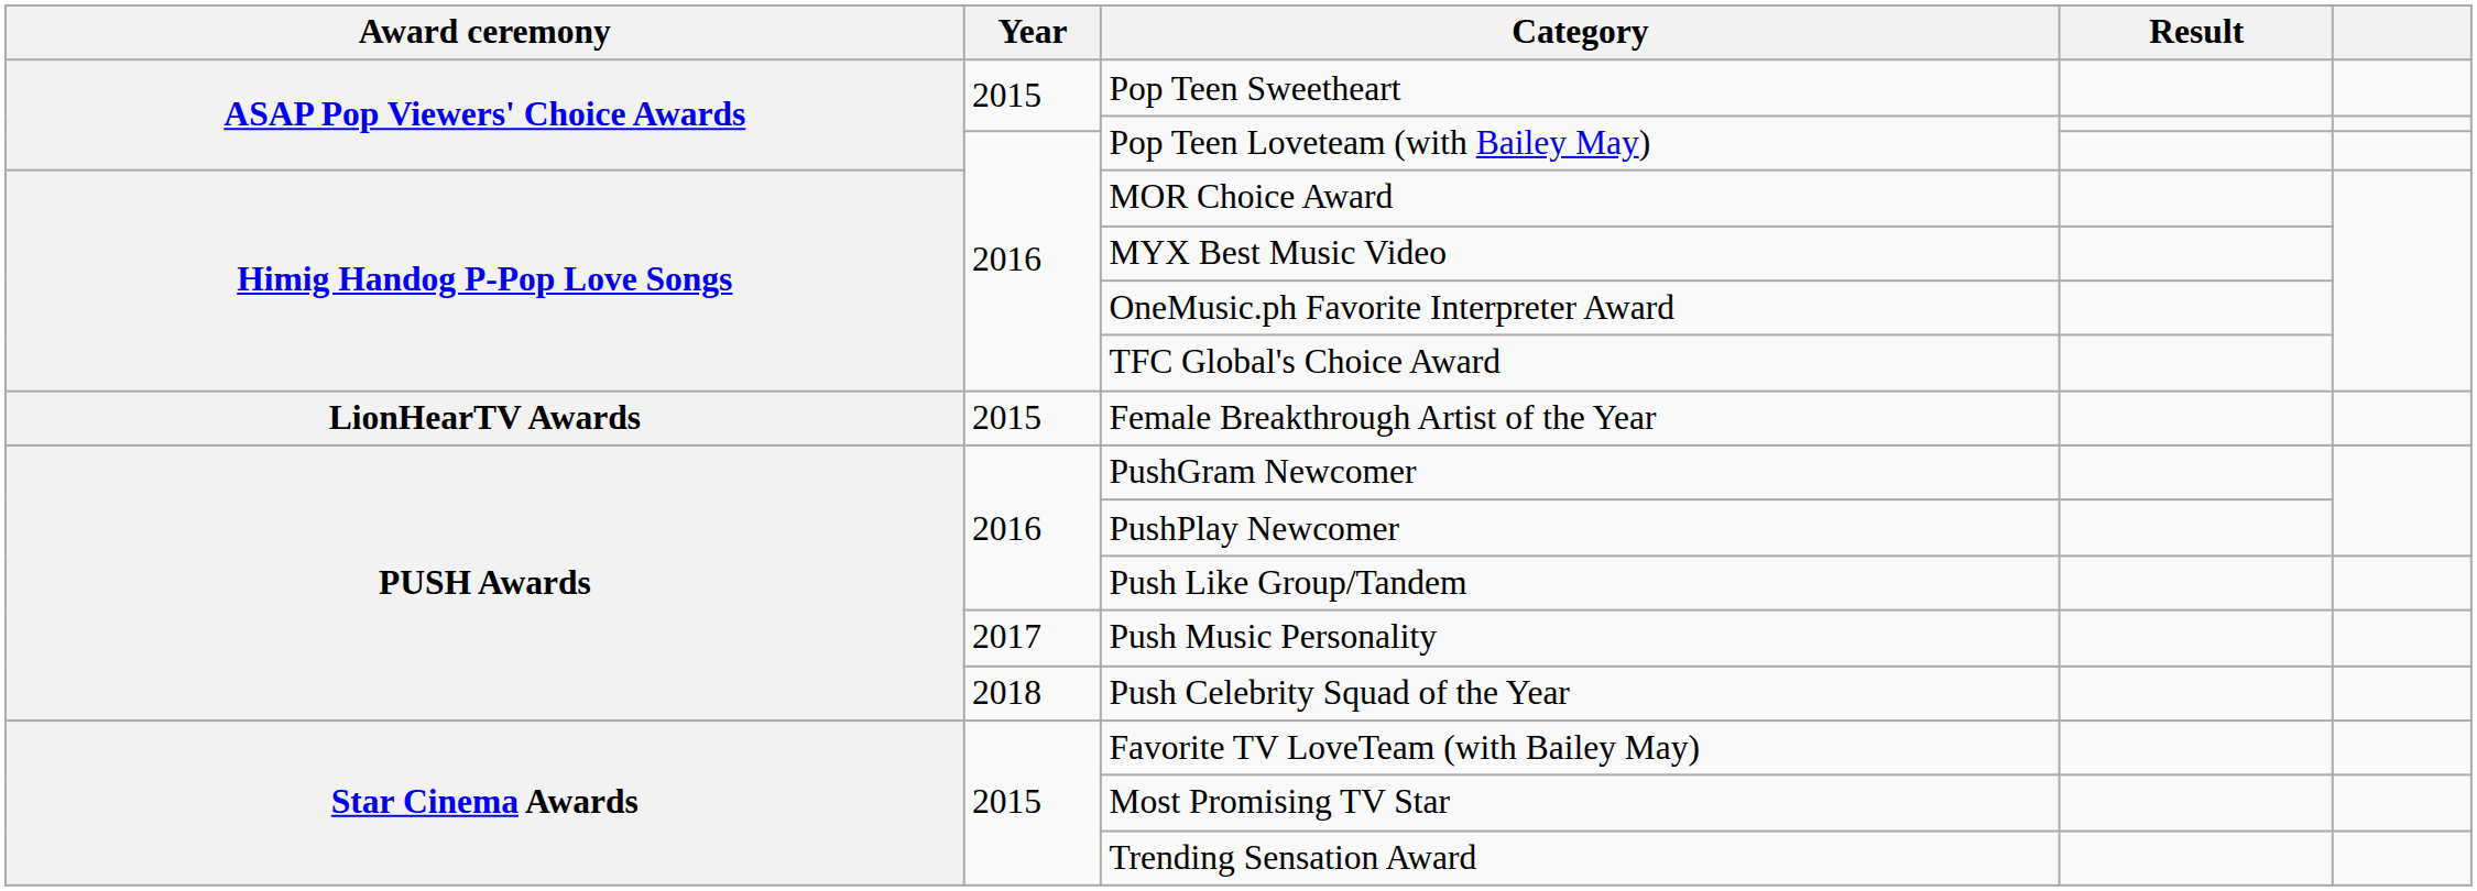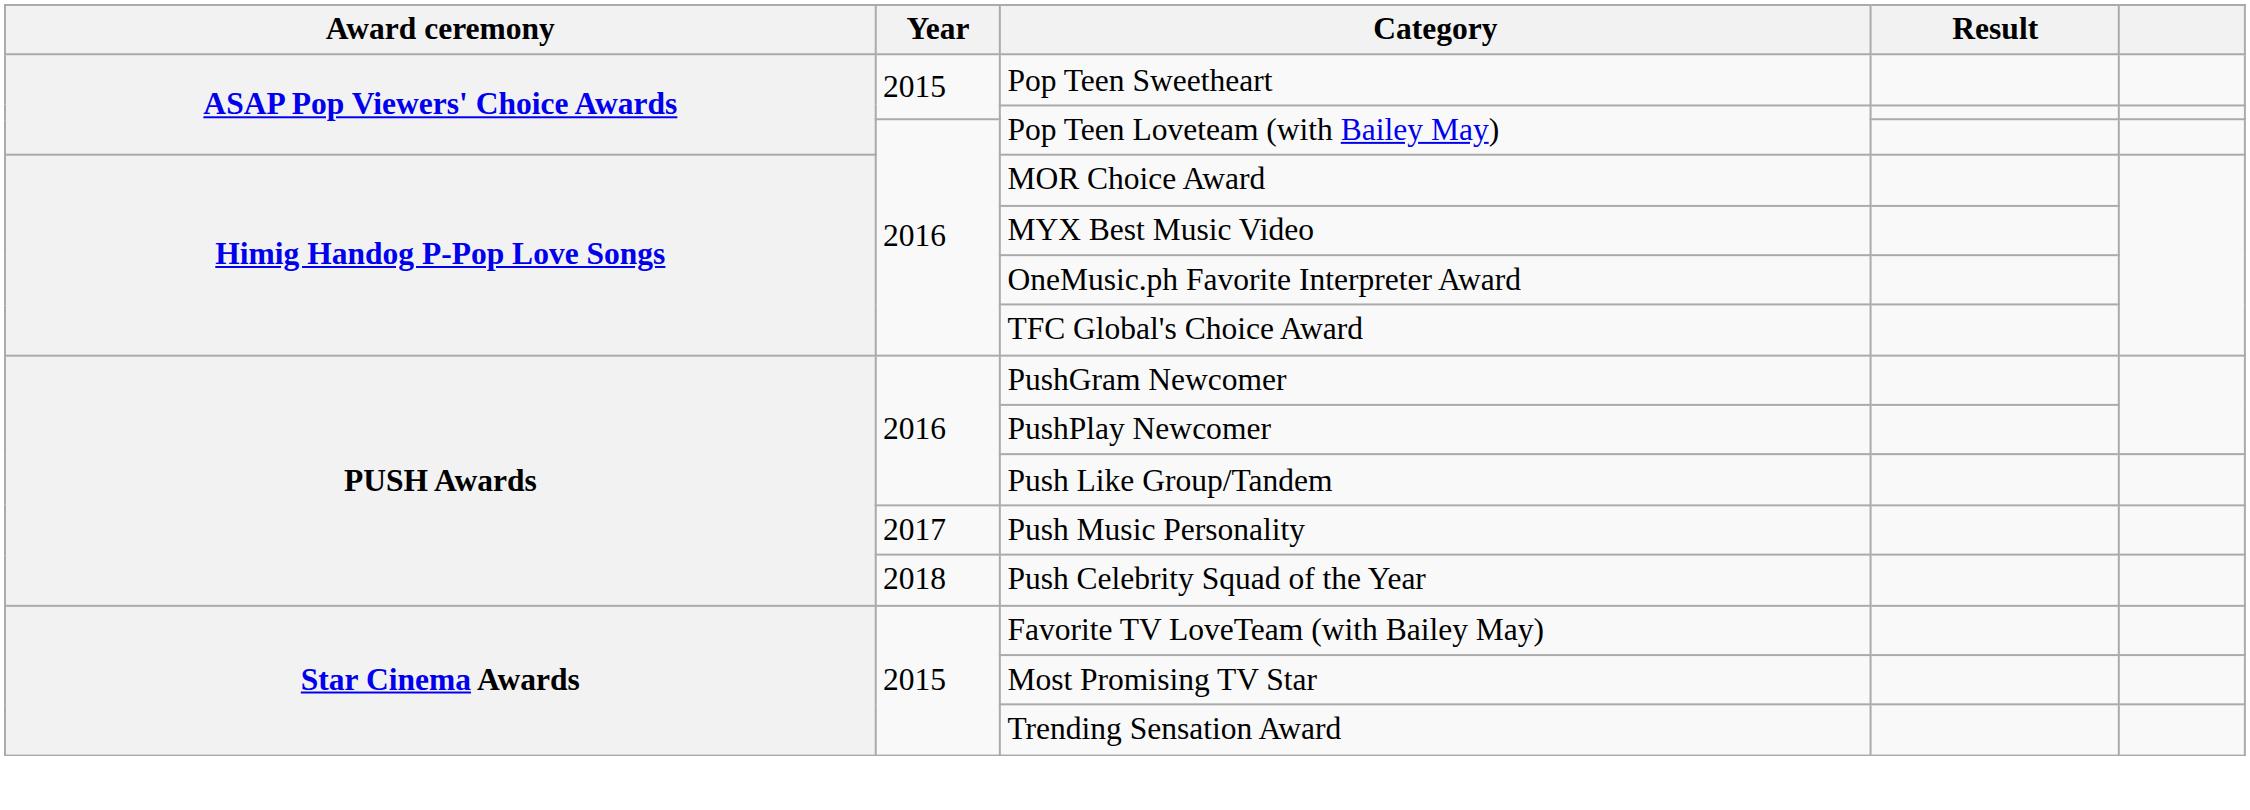- row: LionHearTV Awards | 2015 | Female Breakthrough Artist of the Year
